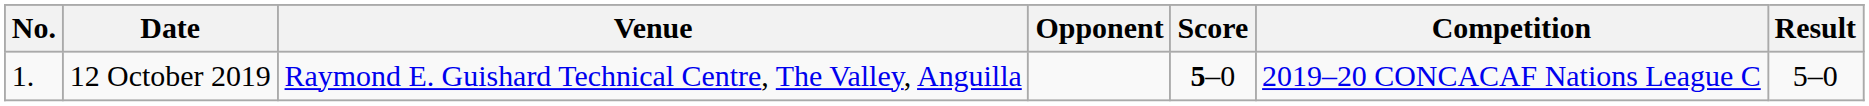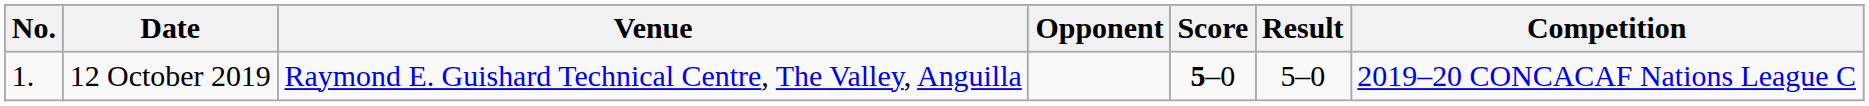columns swapped: Result <-> Competition
